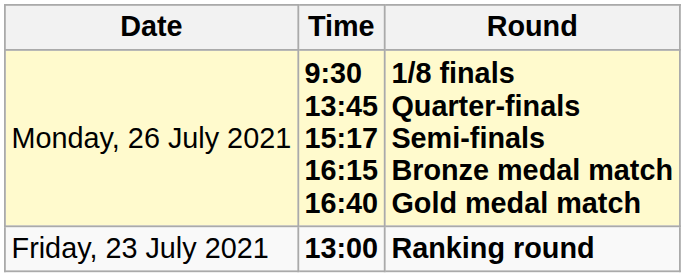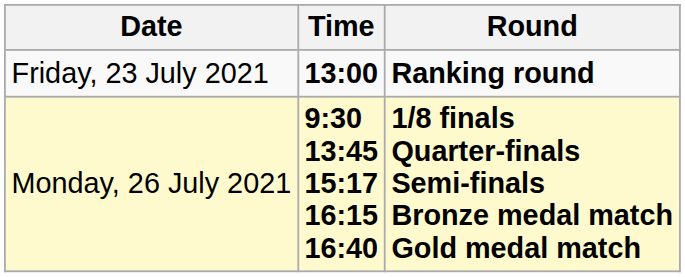rows swapped: Friday, 23 July 2021 <-> Monday, 26 July 2021
